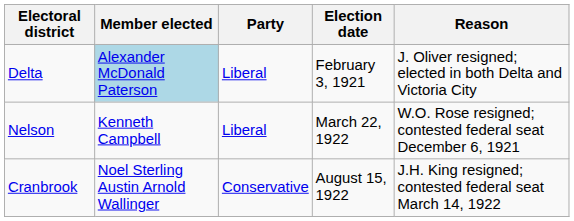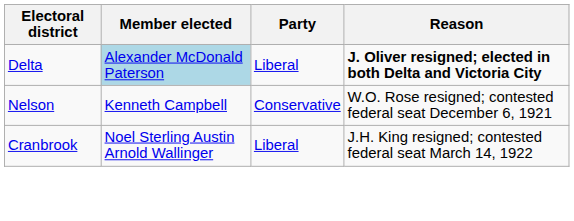- column: Election date | February 3, 1921 | March 22, 1922 | August 15, 1922
Delta | Reason: normal -> bold
Nelson | Party: Liberal -> Conservative
Cranbrook | Party: Conservative -> Liberal
